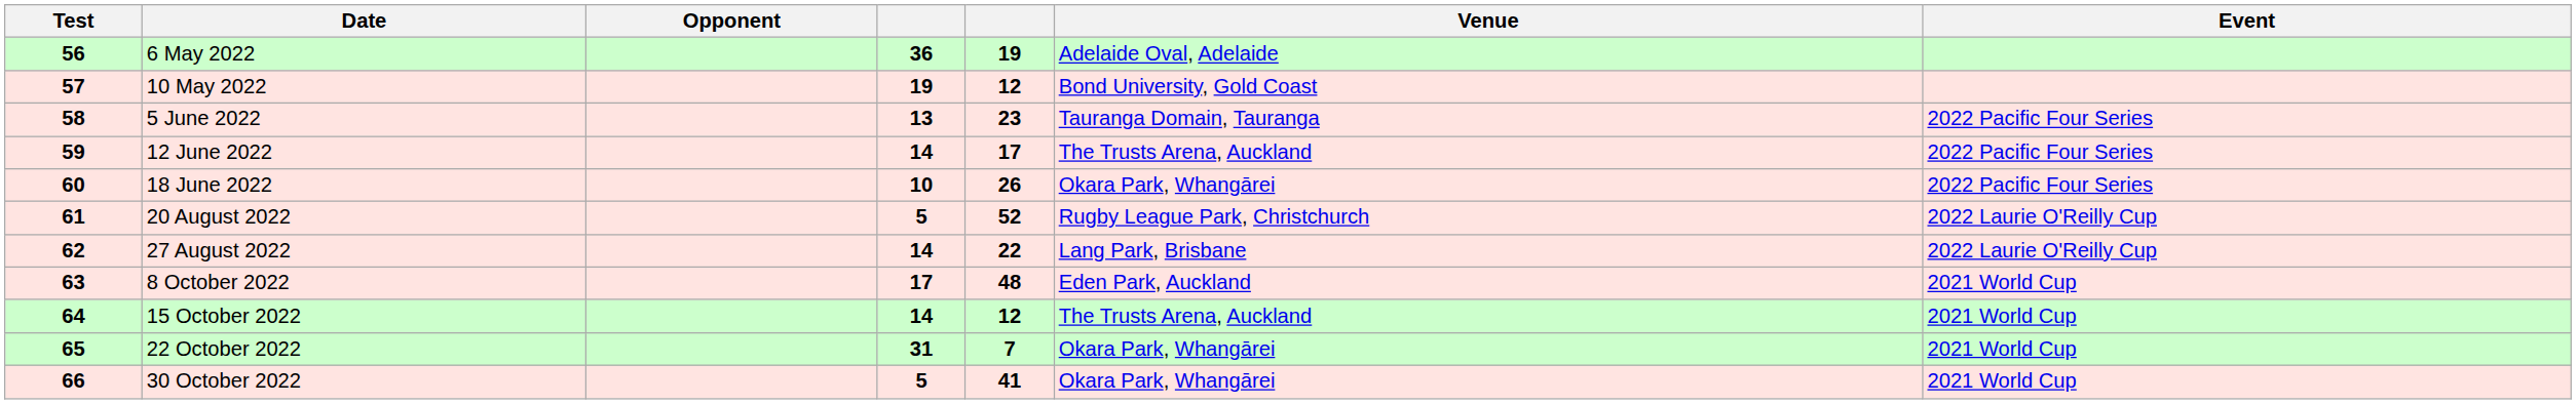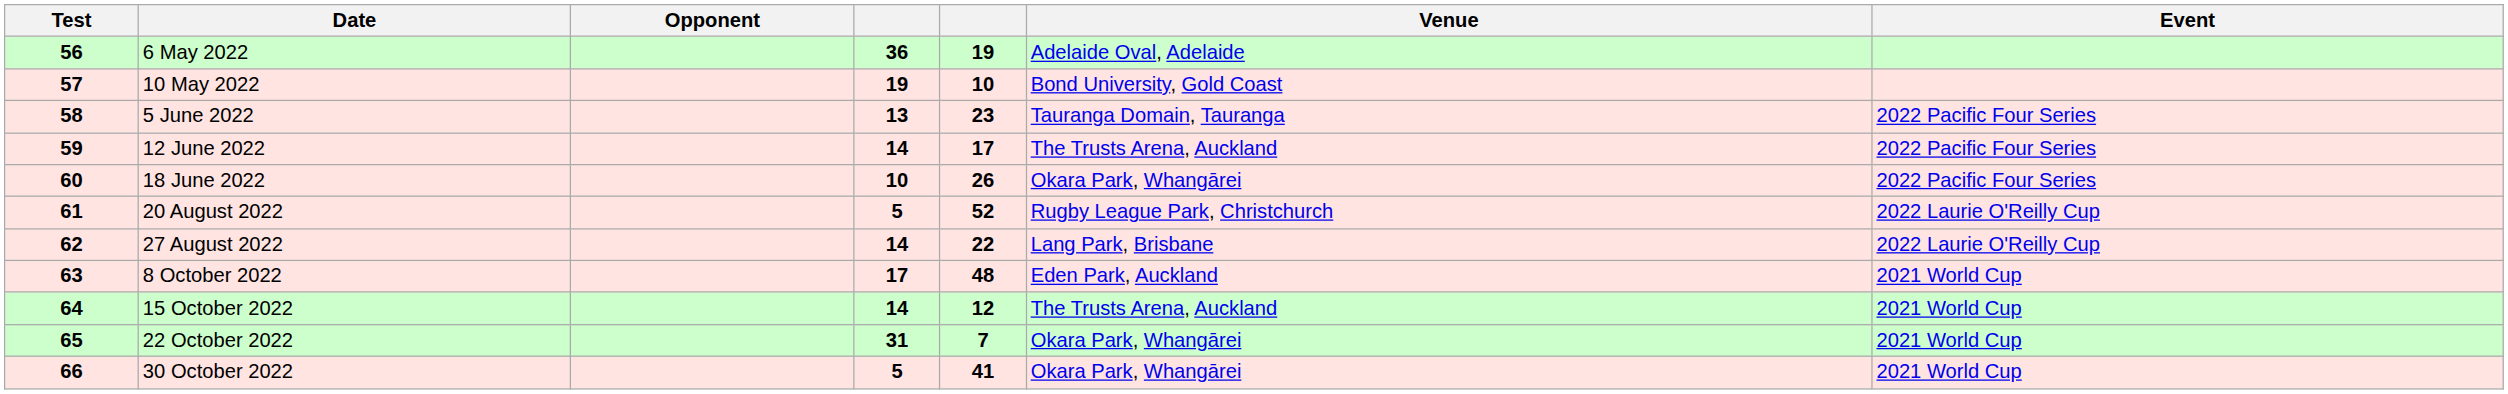10 May 2022 | column 5: 12 -> 10
